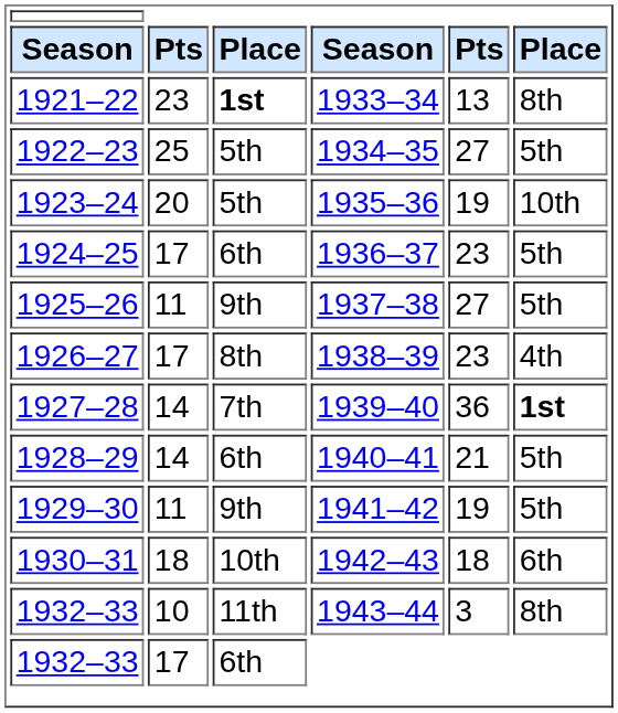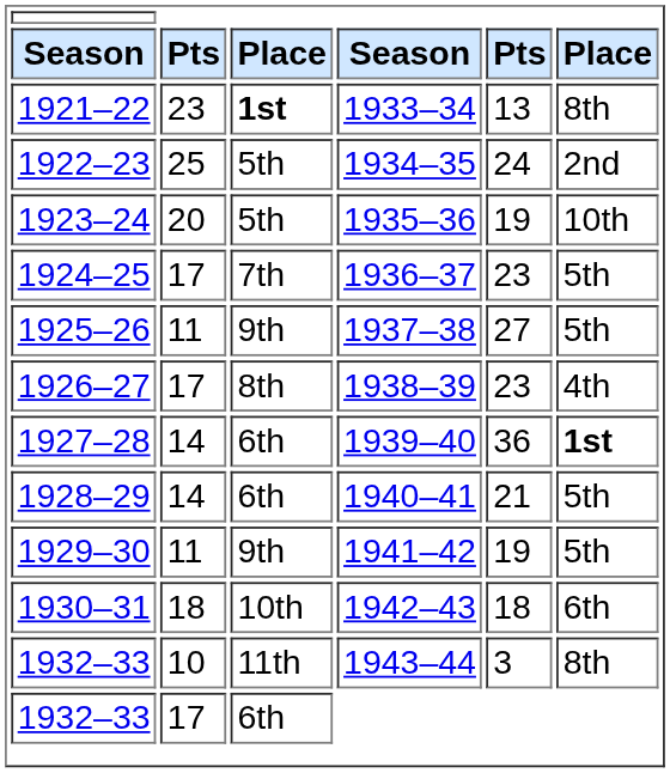1934–35 | column 5: 27 -> 24
1934–35 | column 6: 5th -> 2nd
1936–37 | column 3: 6th -> 7th
1939–40 | column 3: 7th -> 6th
